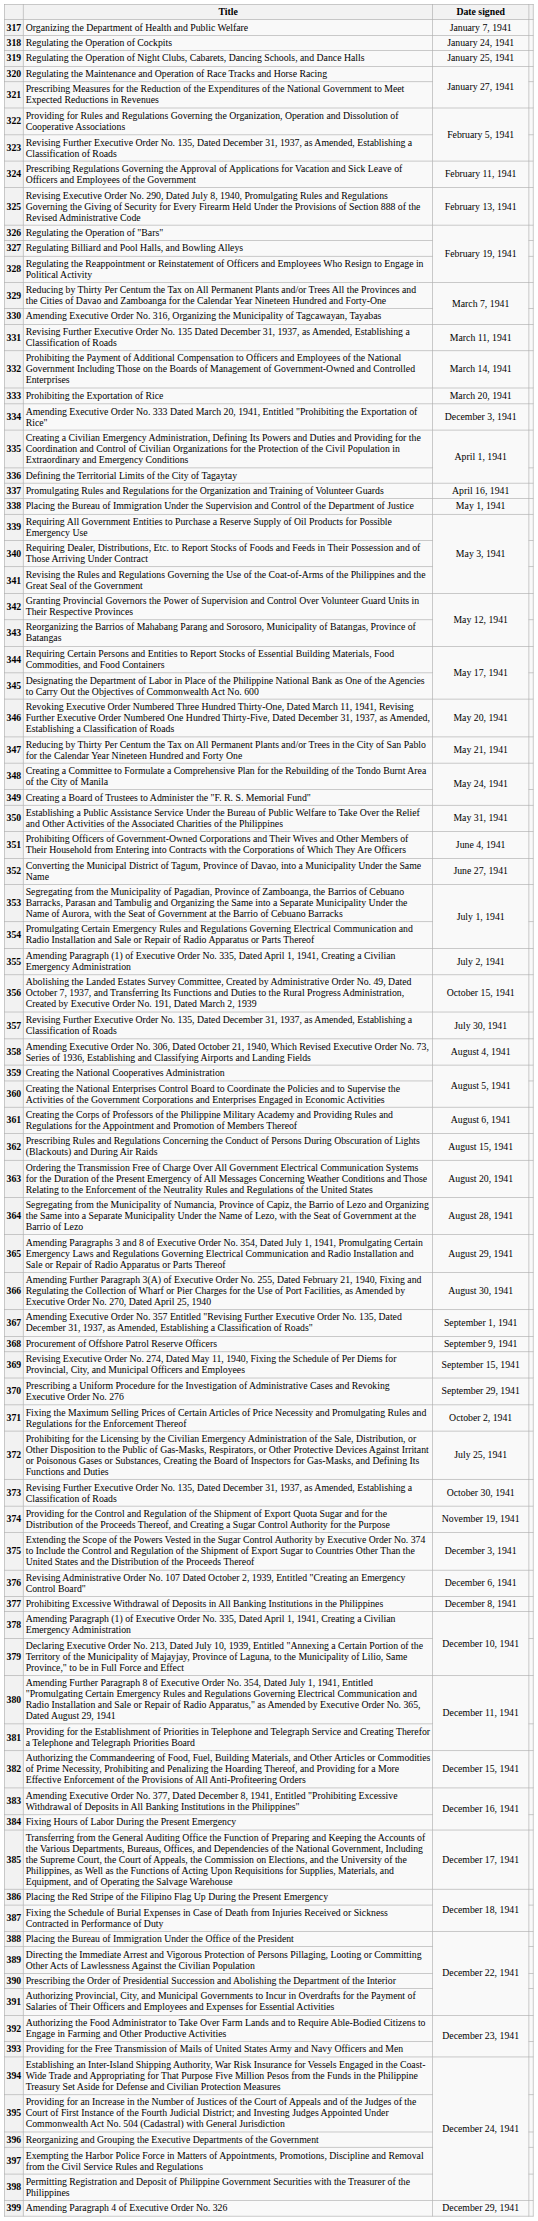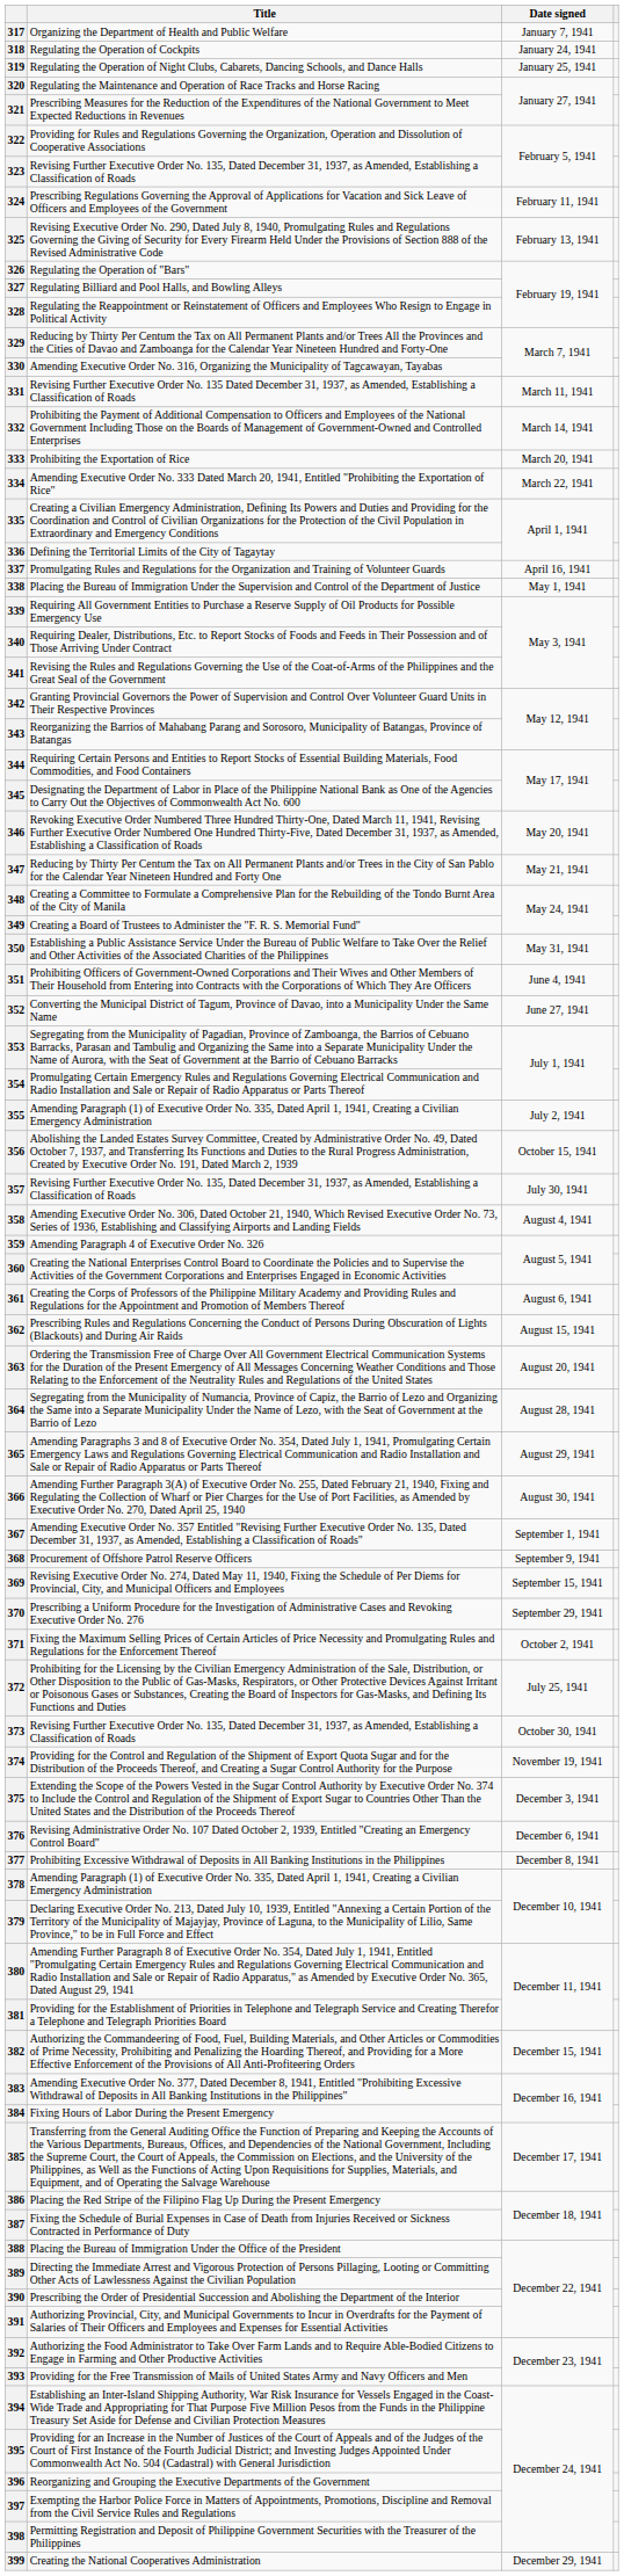334 | Date signed: December 3, 1941 -> March 22, 1941
359 | Title: Creating the National Cooperatives Administration -> Amending Paragraph 4 of Executive Order No. 326
399 | Title: Amending Paragraph 4 of Executive Order No. 326 -> Creating the National Cooperatives Administration
